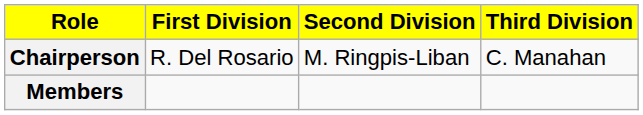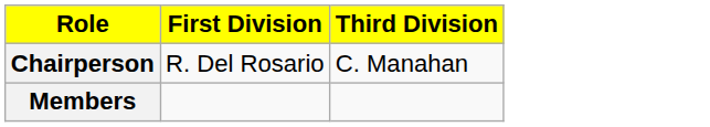- column: Second Division | M. Ringpis-Liban
